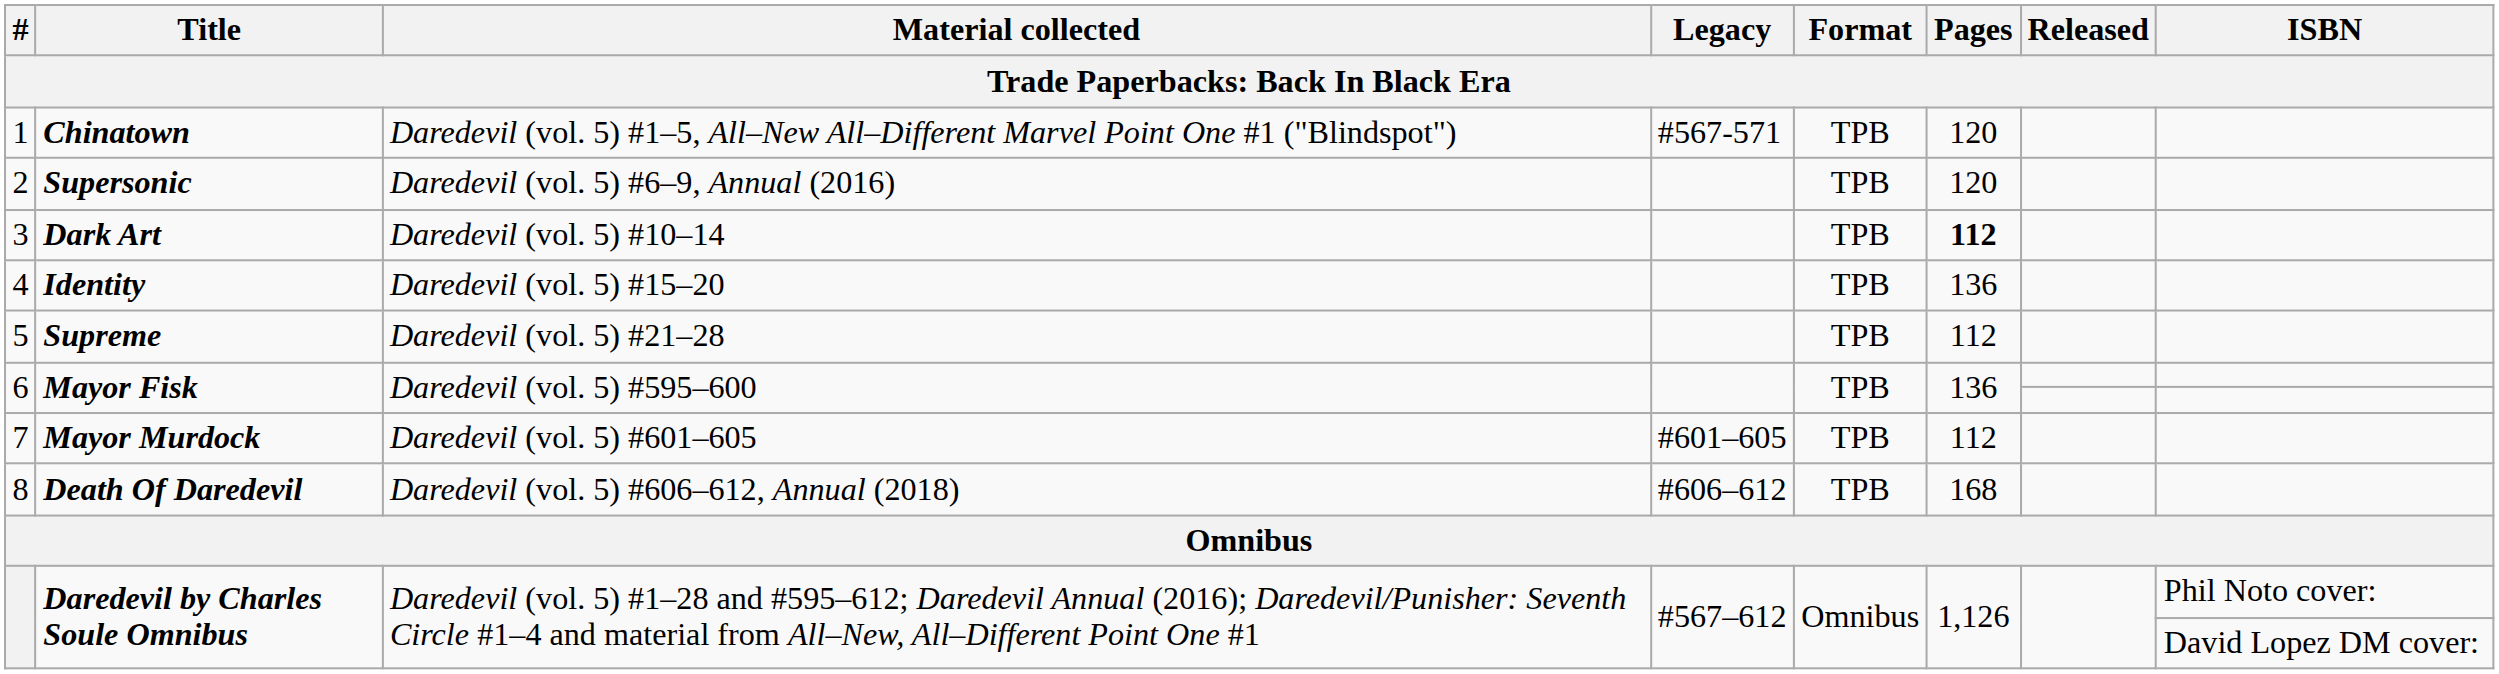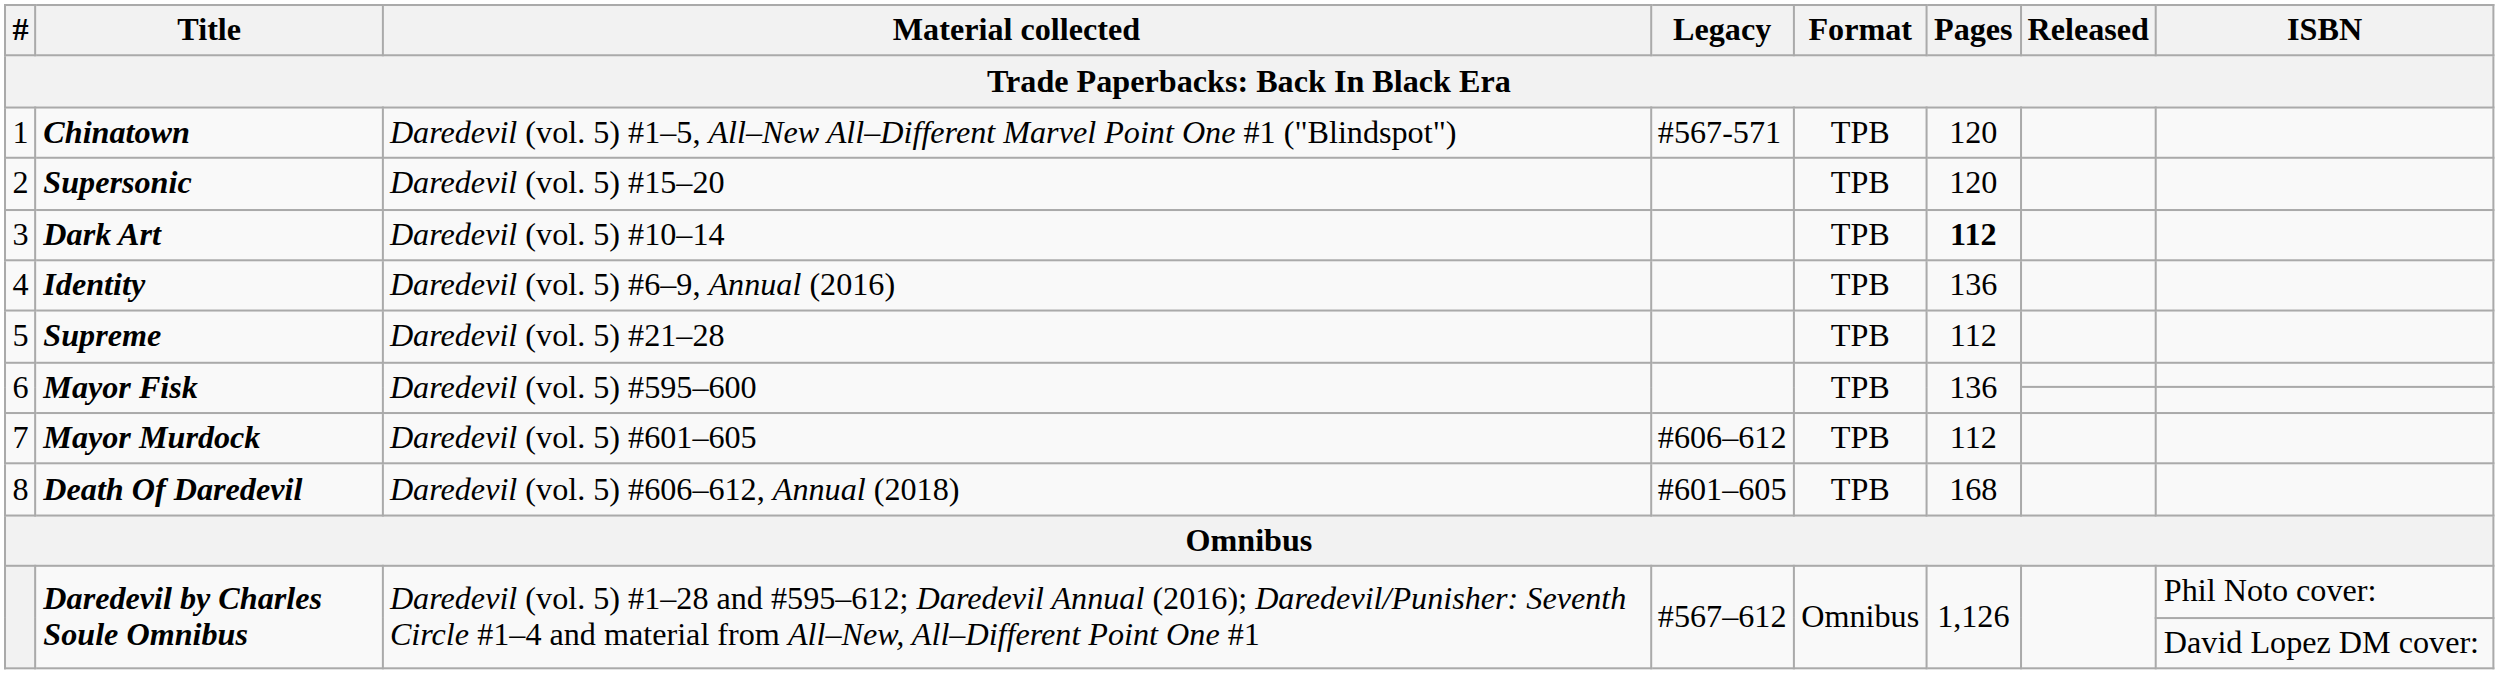2 | Material collected: Daredevil (vol. 5) #6–9, Annual (2016) -> Daredevil (vol. 5) #15–20
4 | Material collected: Daredevil (vol. 5) #15–20 -> Daredevil (vol. 5) #6–9, Annual (2016)
7 | Legacy: #601–605 -> #606–612
8 | Legacy: #606–612 -> #601–605
